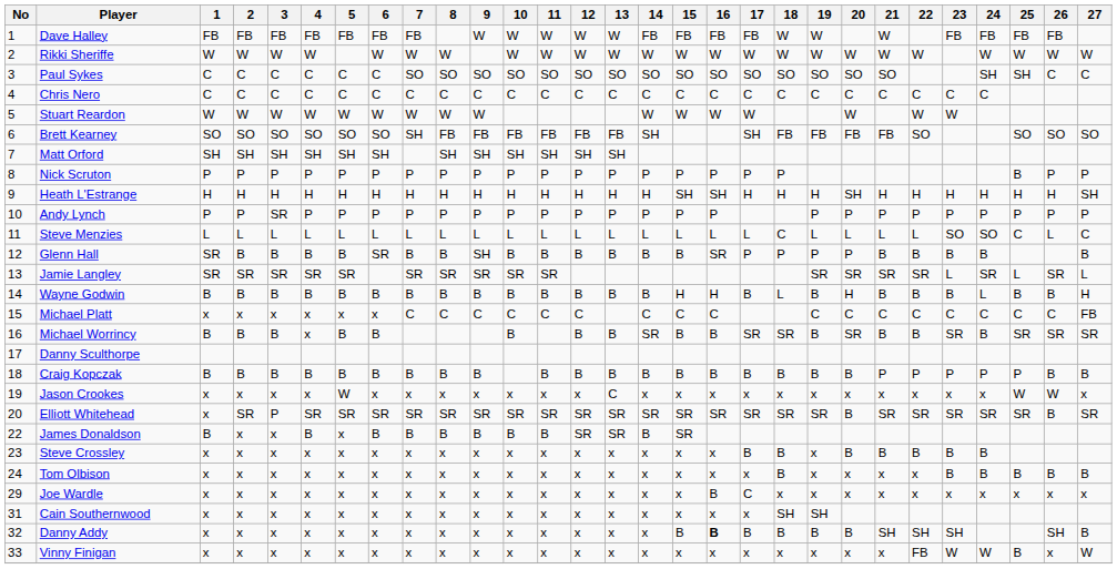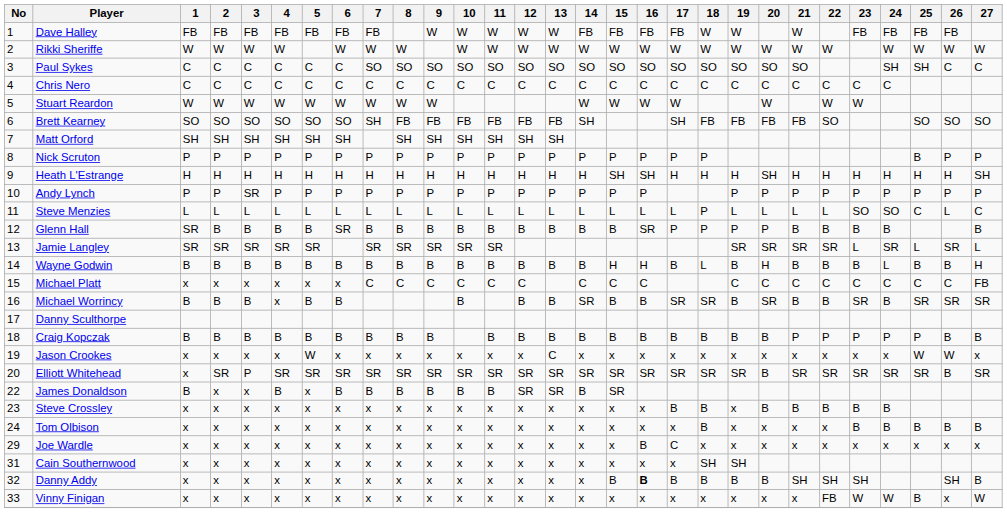Steve Menzies | 18: C -> P
Glenn Hall | 9: SH -> B
